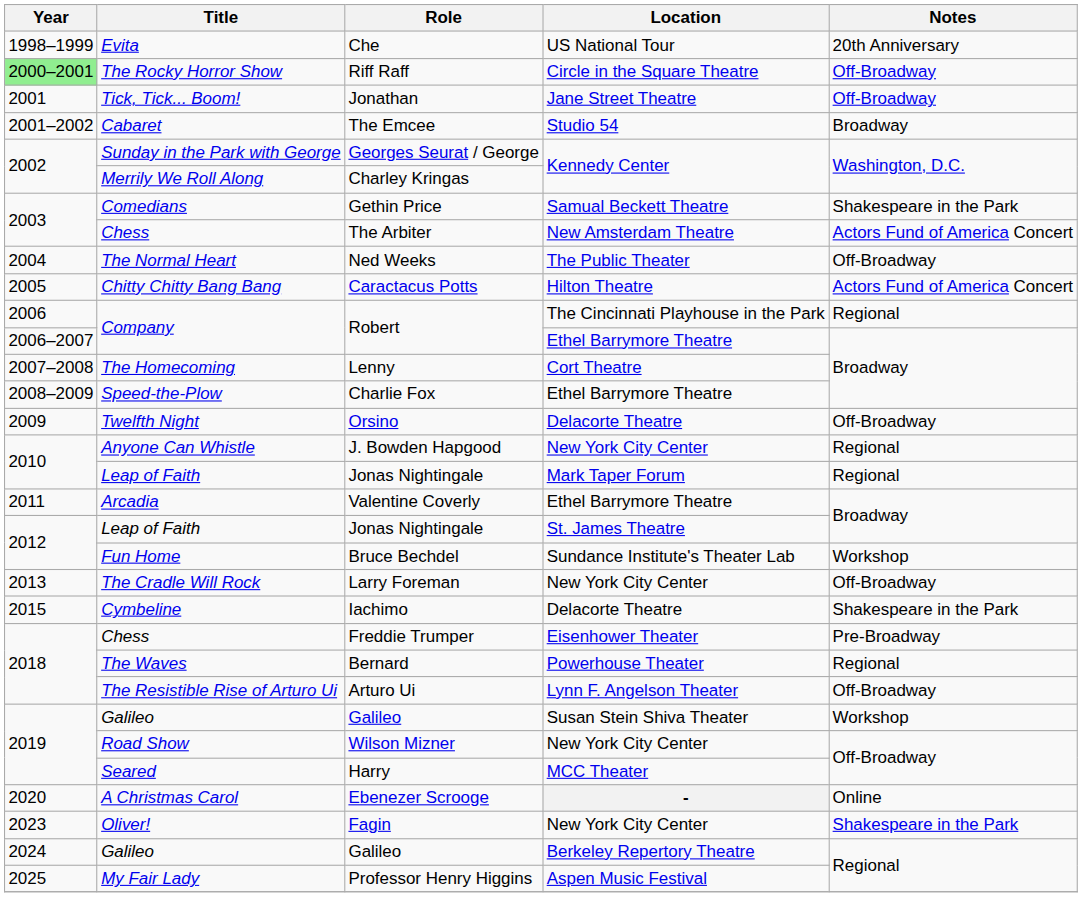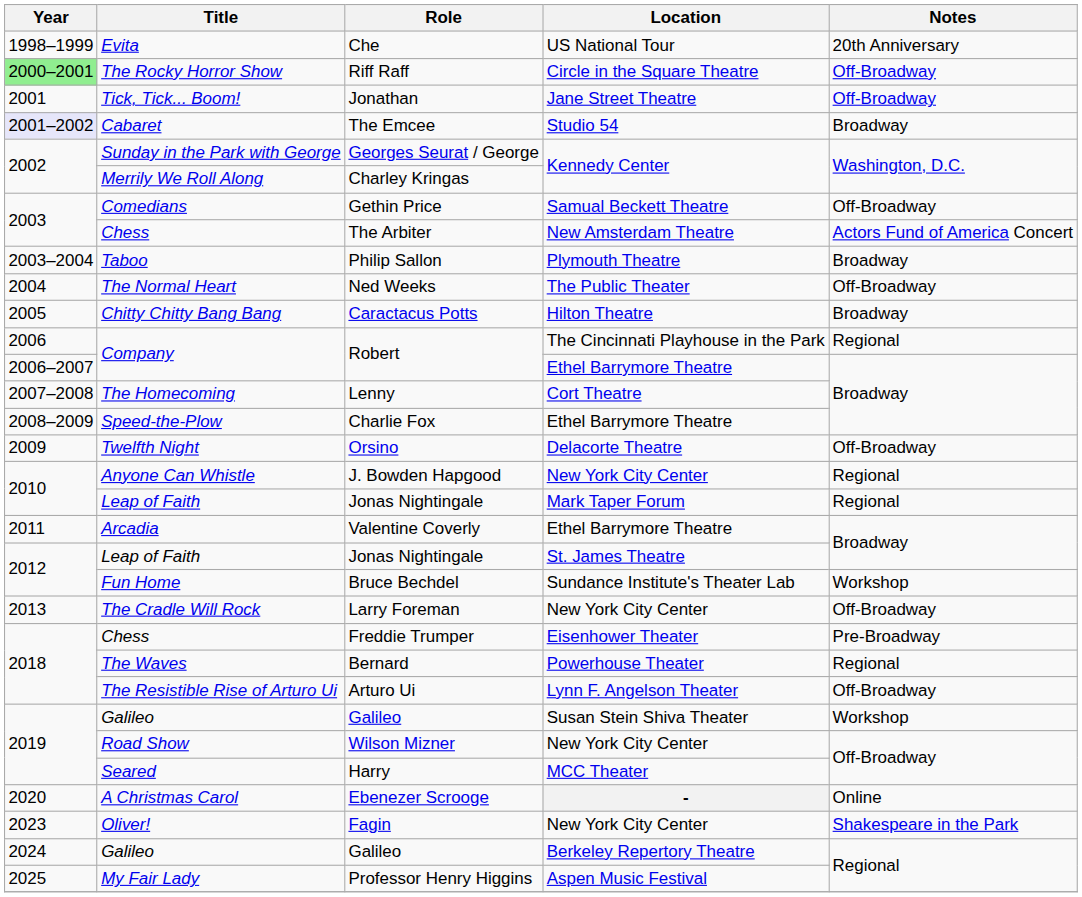The Emcee | Year: no background -> lavender background
Gethin Price | Notes: Shakespeare in the Park -> Off-Broadway
+ row: 2003–2004 | Taboo | Philip Sallon | Plymouth Theatre | Broadway
Caractacus Potts | Notes: Actors Fund of America Concert -> Broadway
- row: 2015 | Cymbeline | Iachimo | Delacorte Theatre | Shakespeare in the Park
